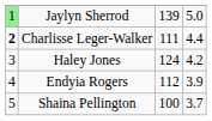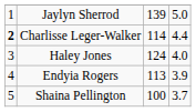Jaylyn Sherrod | column 1: lightgreen background -> no background
Charlisse Leger-Walker | column 3: 111 -> 114
Haley Jones | column 4: 4.2 -> 4.0
Endyia Rogers | column 3: 112 -> 113
